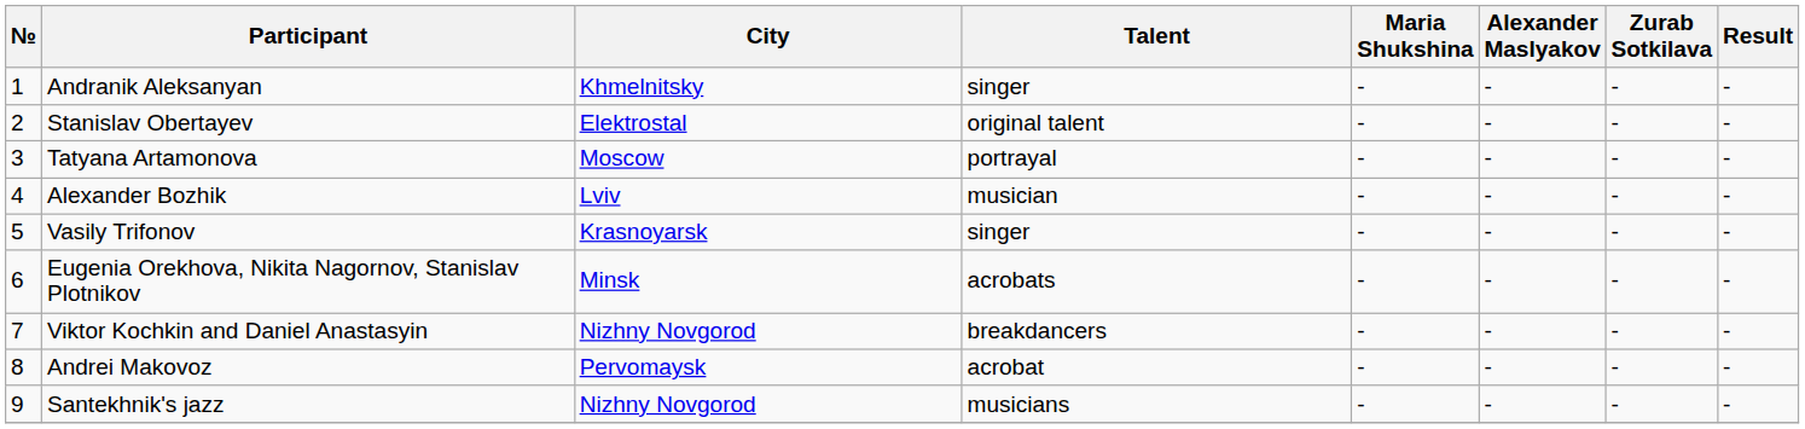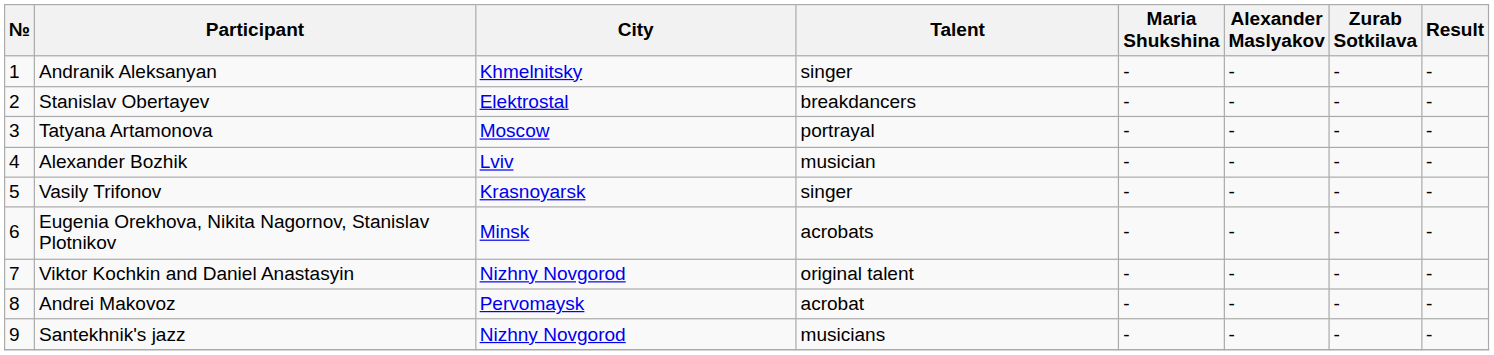Stanislav Obertayev | Talent: original talent -> breakdancers
Viktor Kochkin and Daniel Anastasyin | Talent: breakdancers -> original talent
